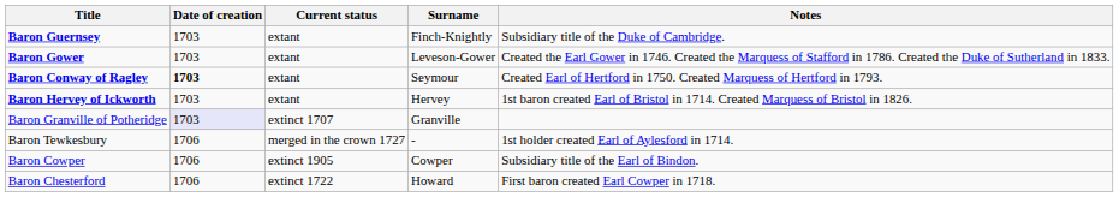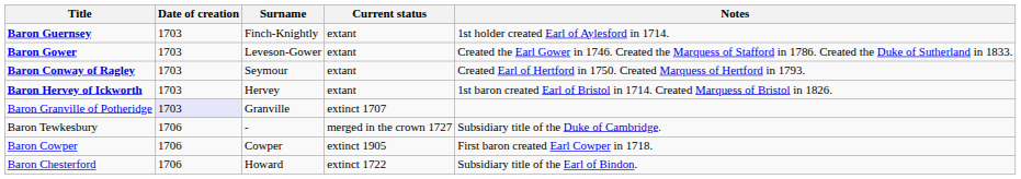columns swapped: Surname <-> Current status
Baron Guernsey | Notes: Subsidiary title of the Duke of Cambridge. -> 1st holder created Earl of Aylesford in 1714.
Baron Conway of Ragley | Date of creation: bold -> normal
Baron Tewkesbury | Notes: 1st holder created Earl of Aylesford in 1714. -> Subsidiary title of the Duke of Cambridge.
Baron Cowper | Notes: Subsidiary title of the Earl of Bindon. -> First baron created Earl Cowper in 1718.
Baron Chesterford | Notes: First baron created Earl Cowper in 1718. -> Subsidiary title of the Earl of Bindon.
